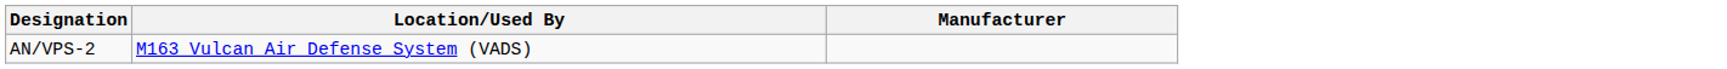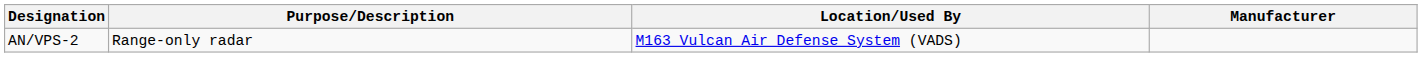+ column: Purpose/Description | Range-only radar
